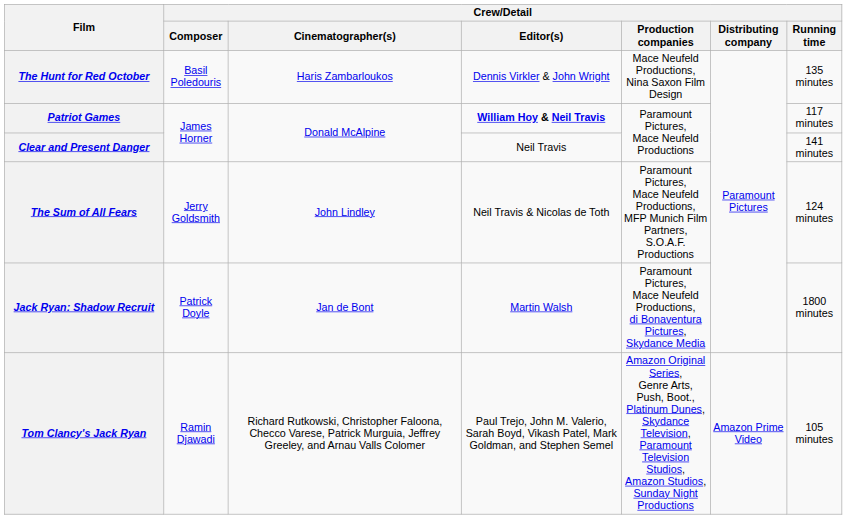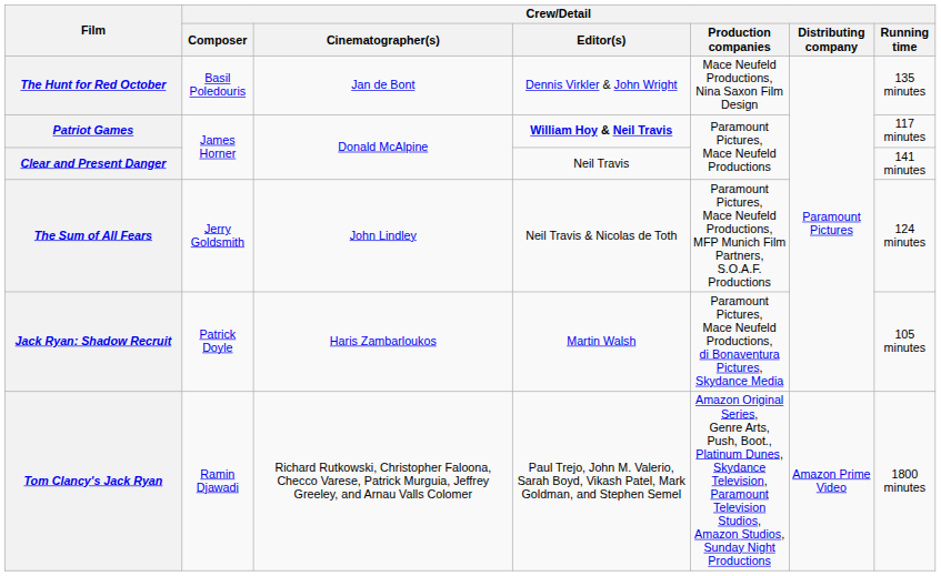The Hunt for Red October | Crew/Detail / Cinematographer(s): Haris Zambarloukos -> Jan de Bont
Jack Ryan: Shadow Recruit | Crew/Detail / Cinematographer(s): Jan de Bont -> Haris Zambarloukos
Jack Ryan: Shadow Recruit | Crew/Detail / Running time: 1800 minutes -> 105 minutes
Tom Clancy's Jack Ryan | Crew/Detail / Running time: 105 minutes -> 1800 minutes
